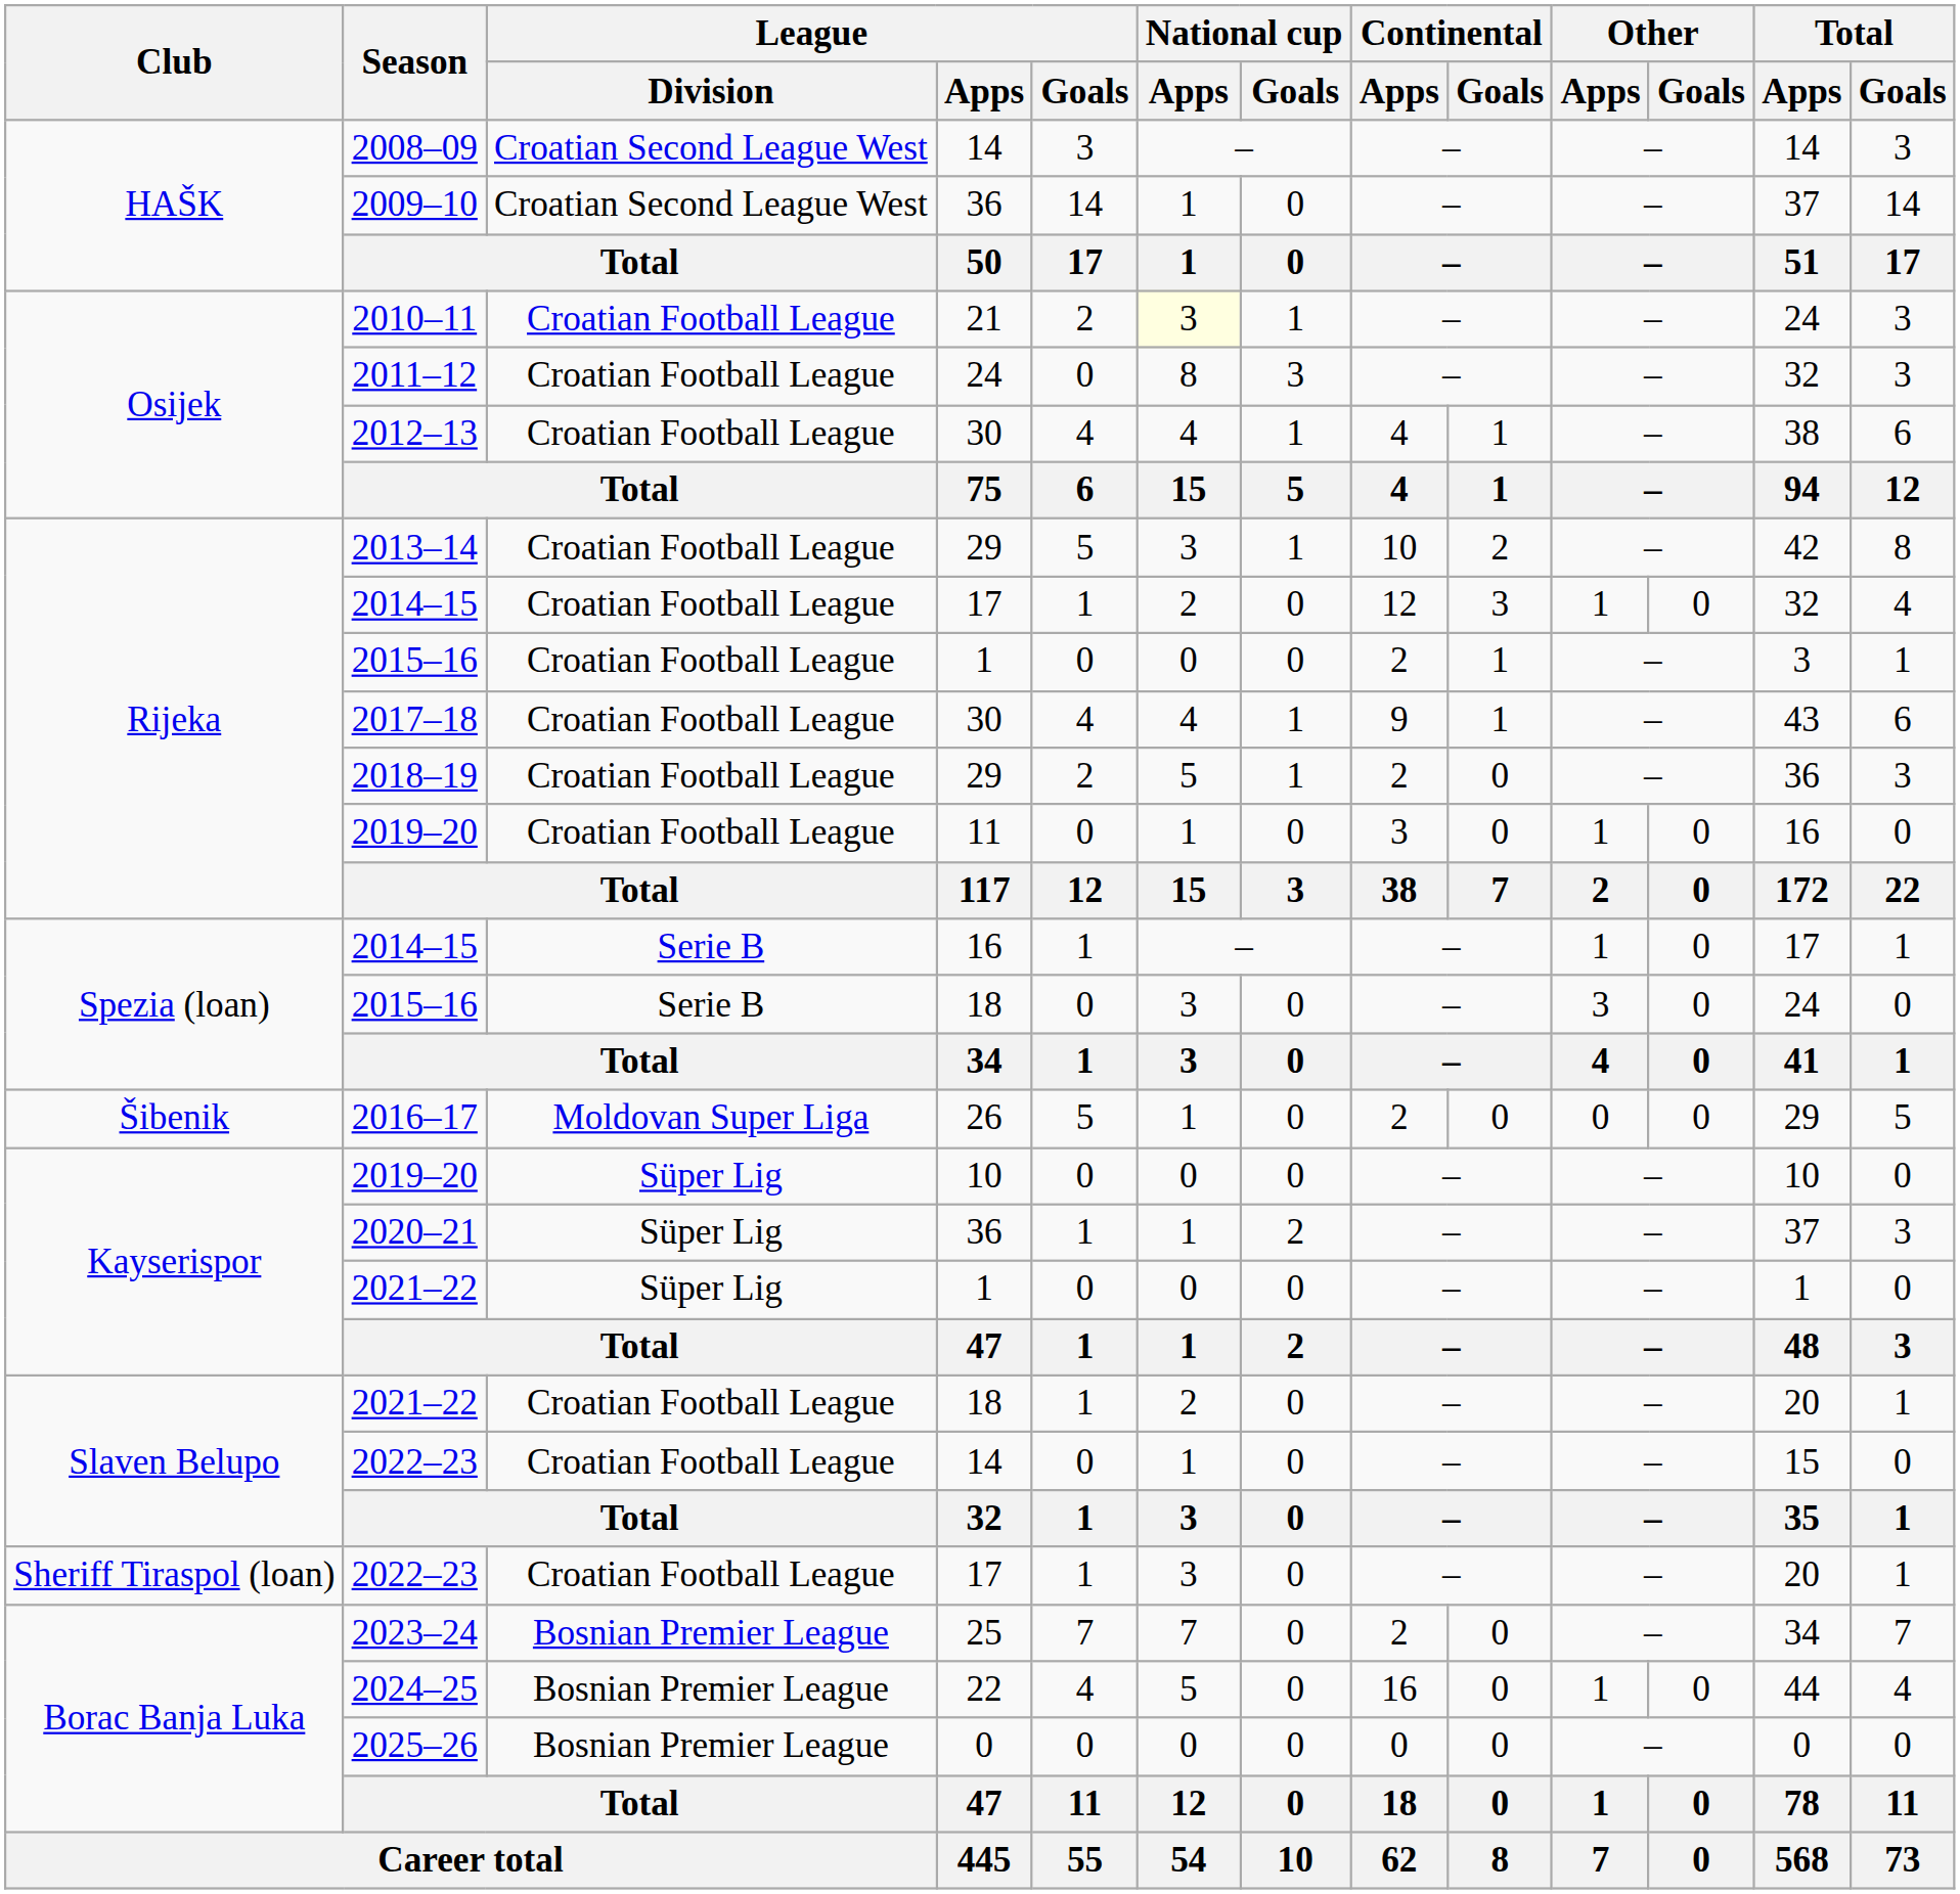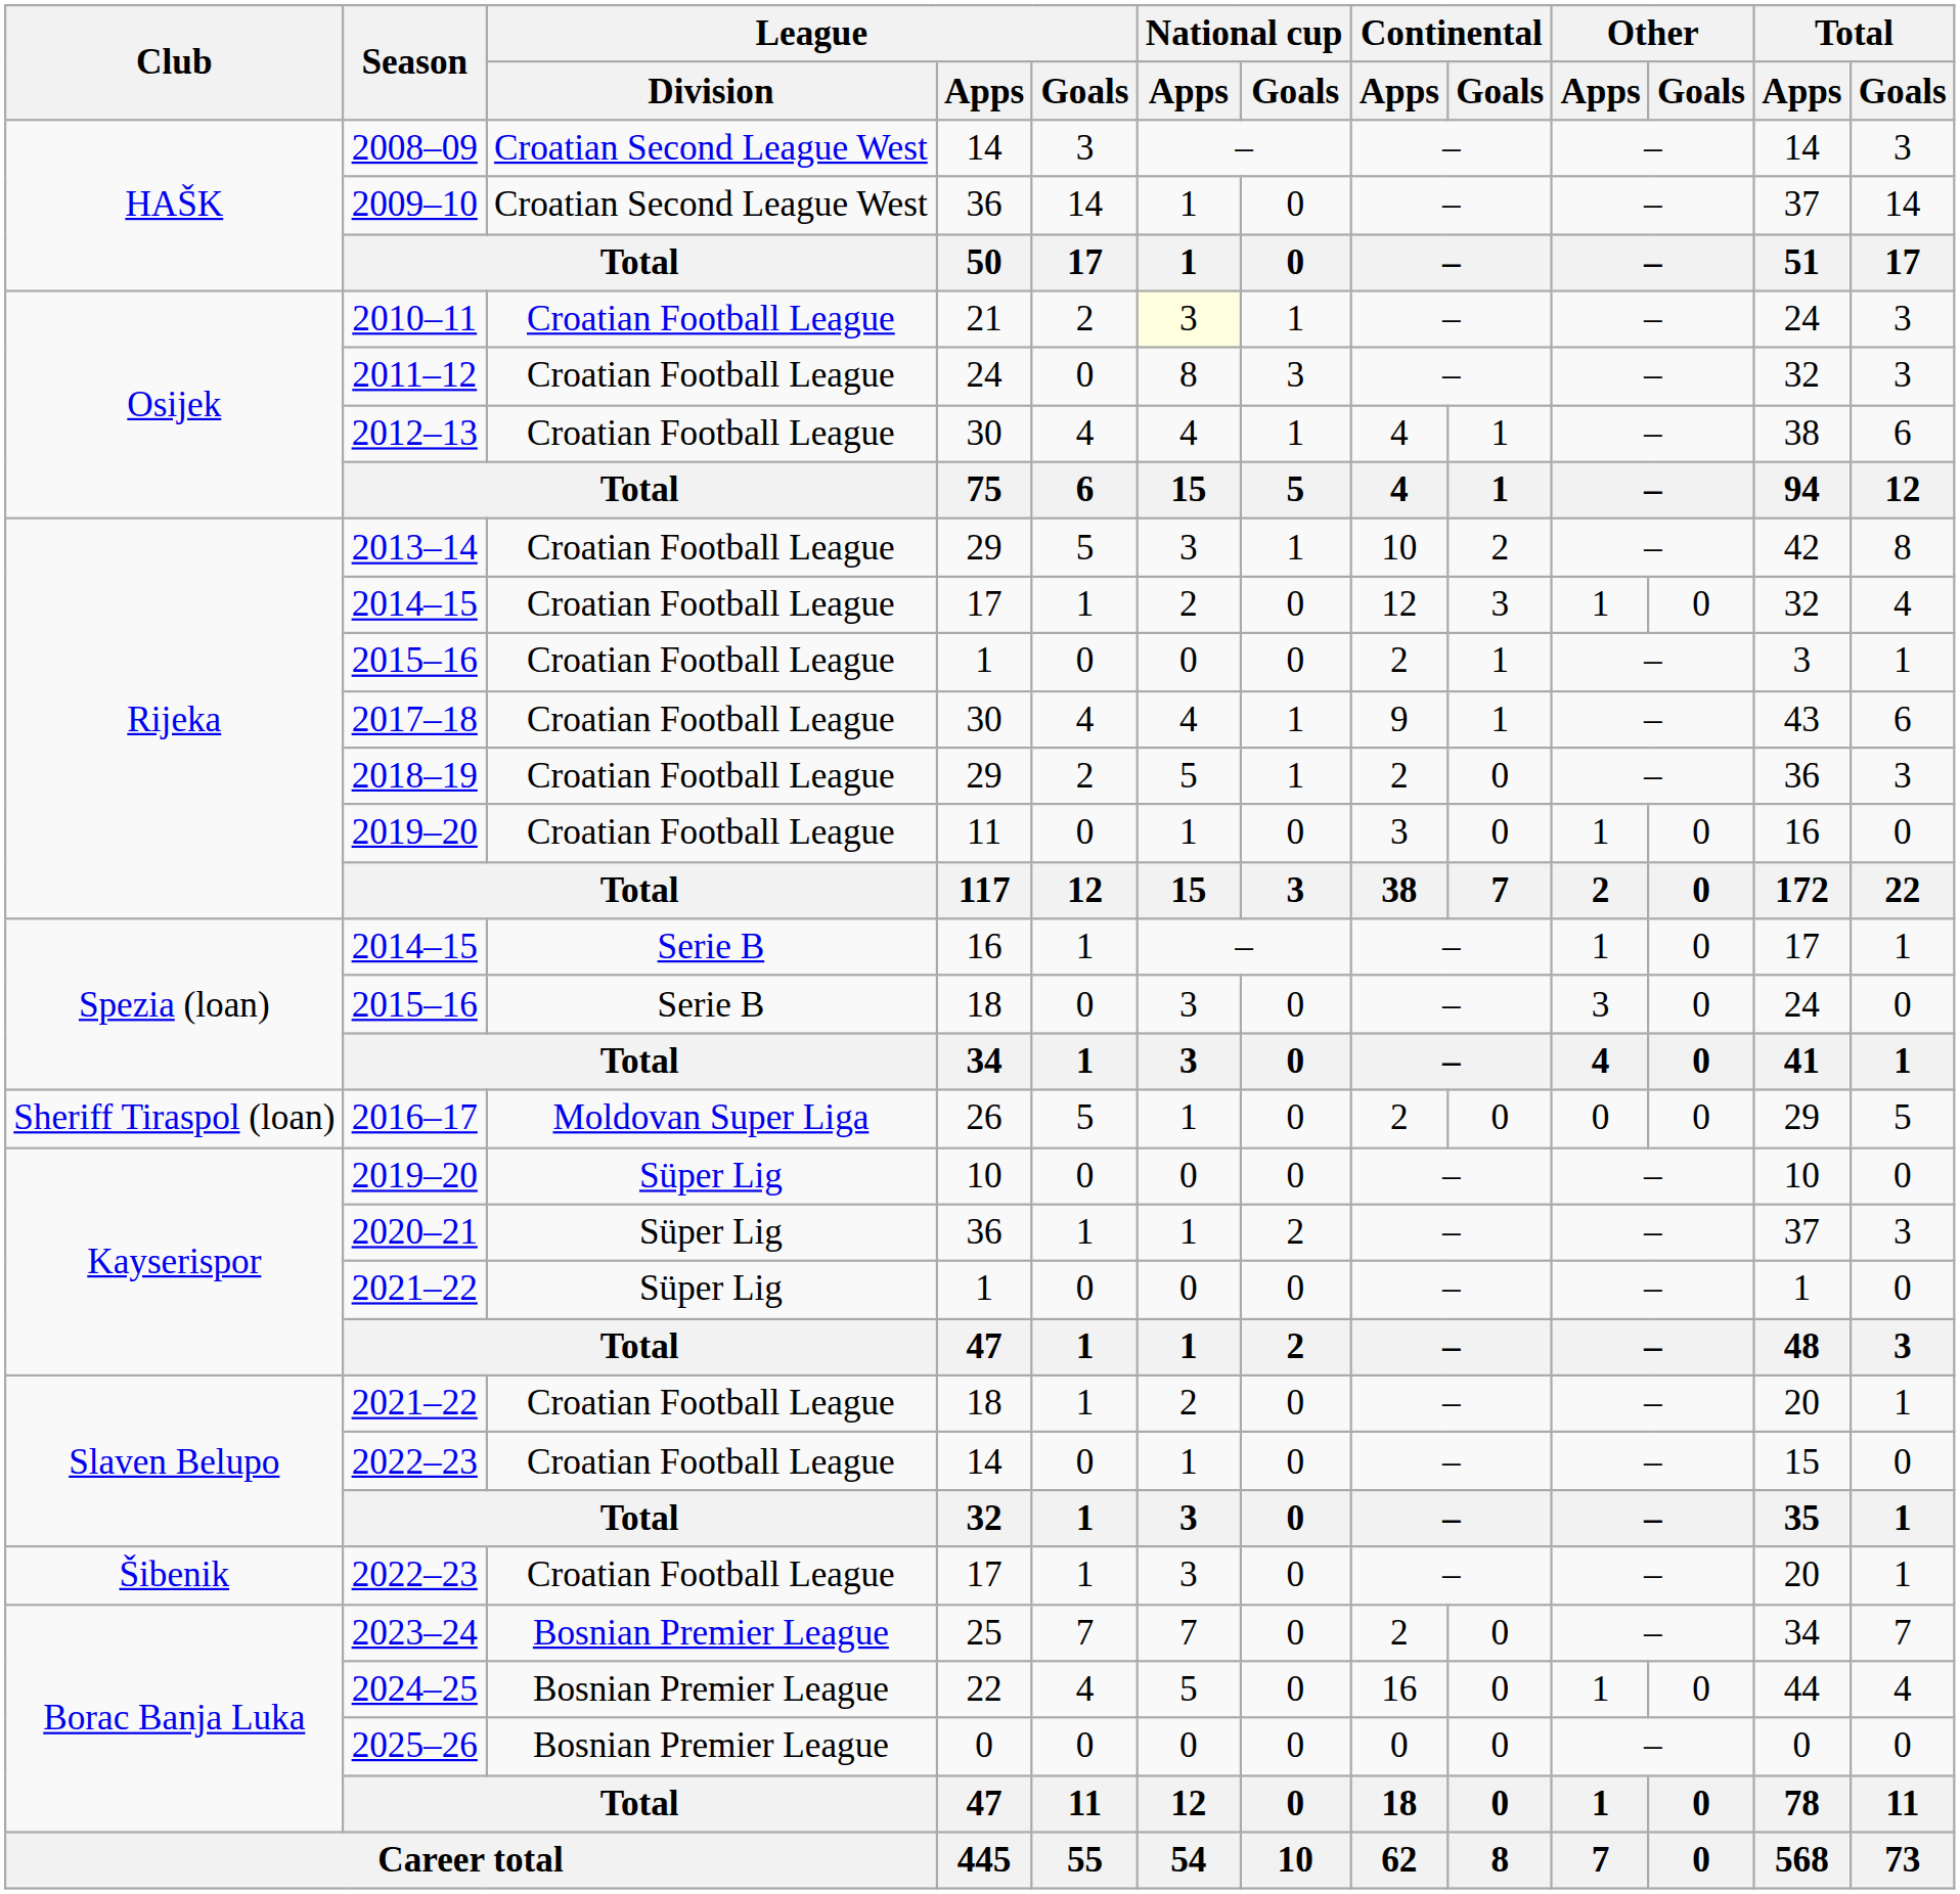2016–17 | Club: Šibenik -> Sheriff Tiraspol (loan)
2022–23 / 17 | Club: Sheriff Tiraspol (loan) -> Šibenik
